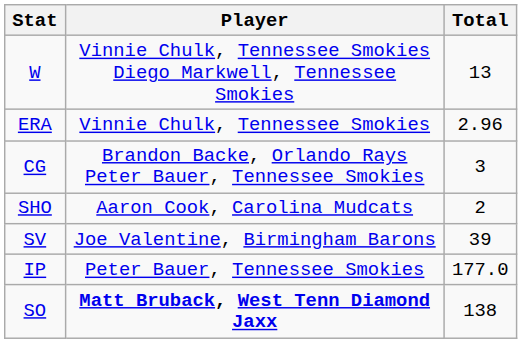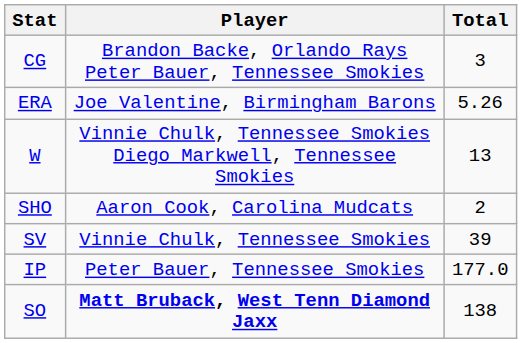rows swapped: W <-> CG
ERA | Player: Vinnie Chulk, Tennessee Smokies -> Joe Valentine, Birmingham Barons
ERA | Total: 2.96 -> 5.26
SV | Player: Joe Valentine, Birmingham Barons -> Vinnie Chulk, Tennessee Smokies
